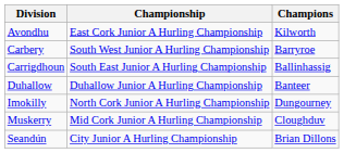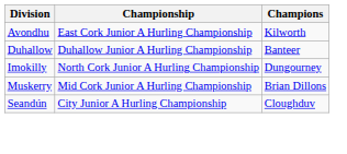- row: Carbery | South West Junior A Hurling Championship | Barryroe
- row: Carrigdhoun | South East Junior A Hurling Championship | Ballinhassig
Muskerry | Champions: Cloughduv -> Brian Dillons
Seandún | Champions: Brian Dillons -> Cloughduv
